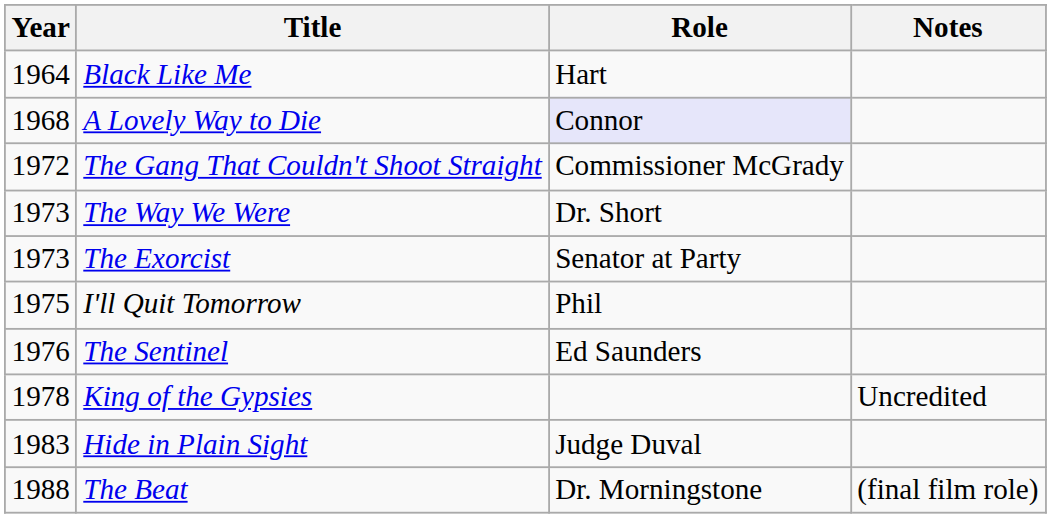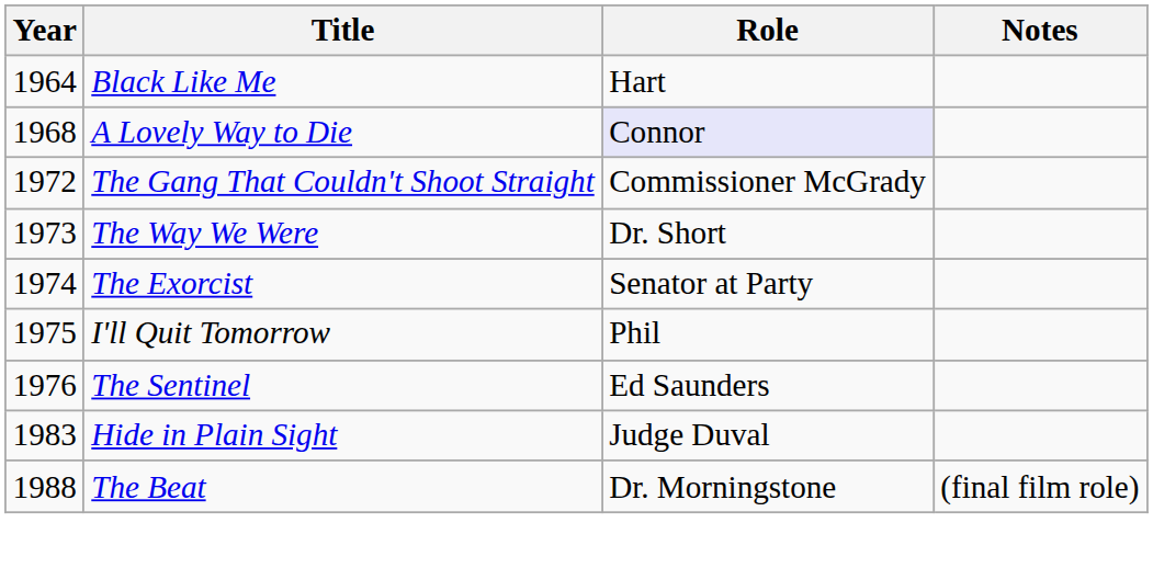The Exorcist | Year: 1973 -> 1974
- row: 1978 | King of the Gypsies | Uncredited
